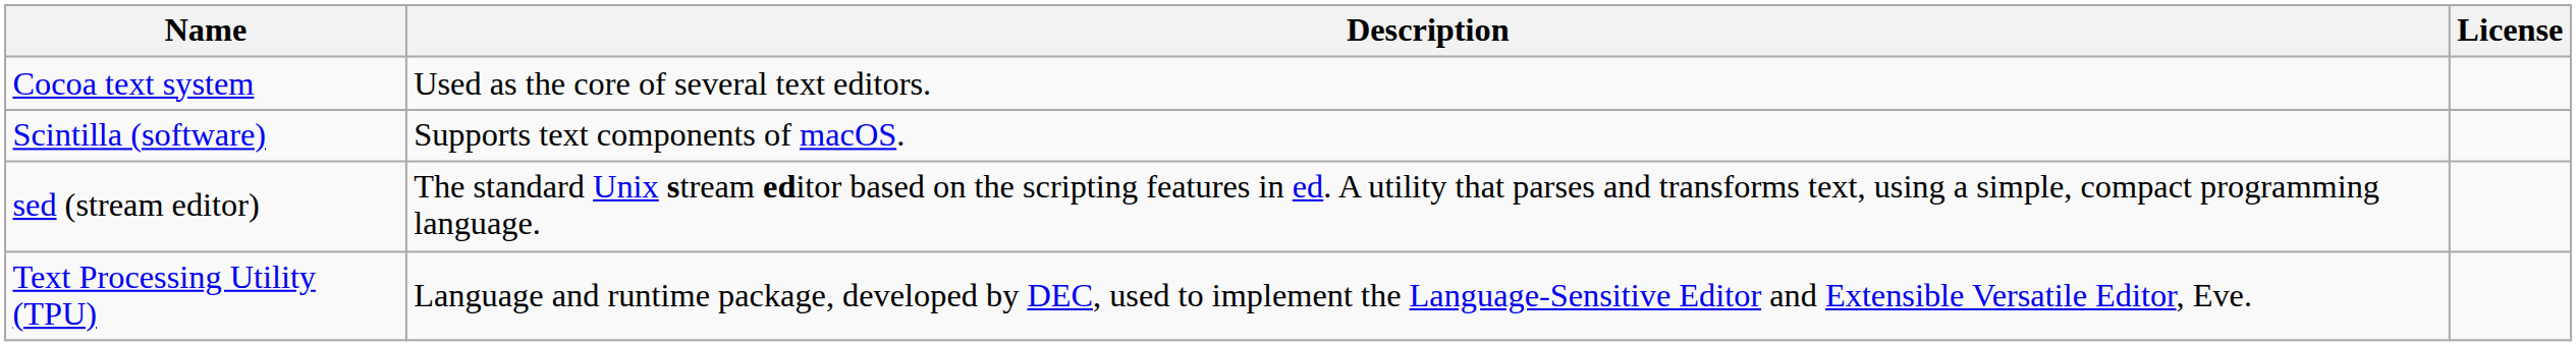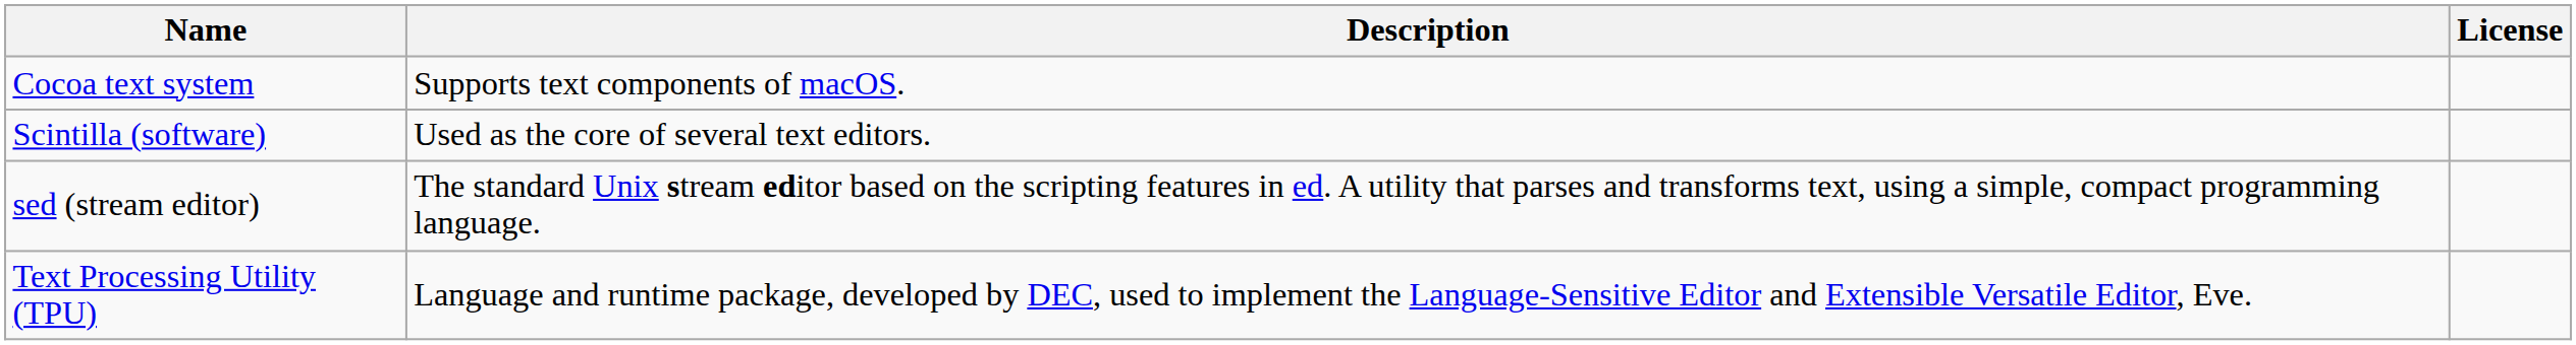Cocoa text system | Description: Used as the core of several text editors. -> Supports text components of macOS.
Scintilla (software) | Description: Supports text components of macOS. -> Used as the core of several text editors.
